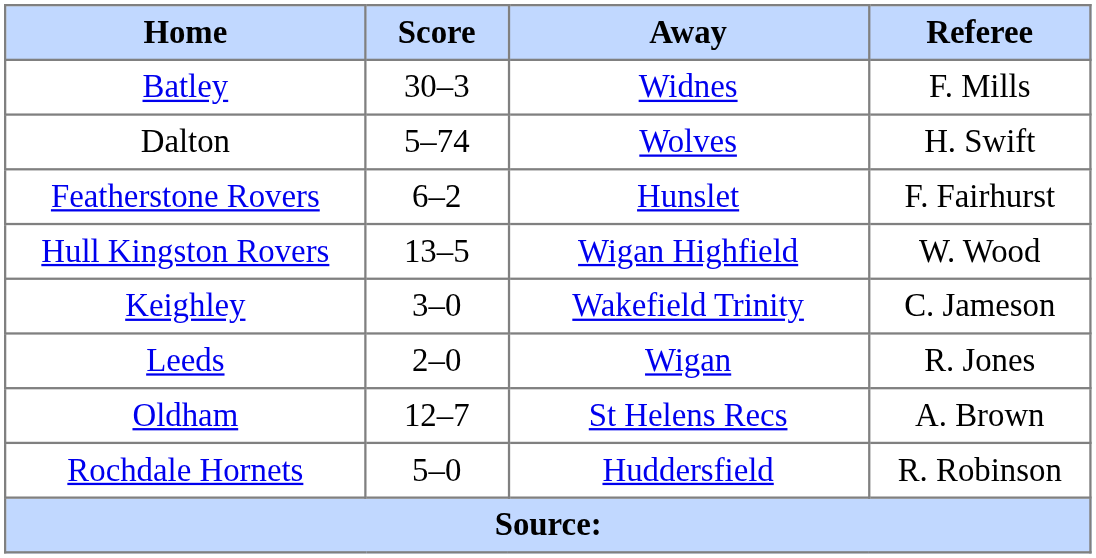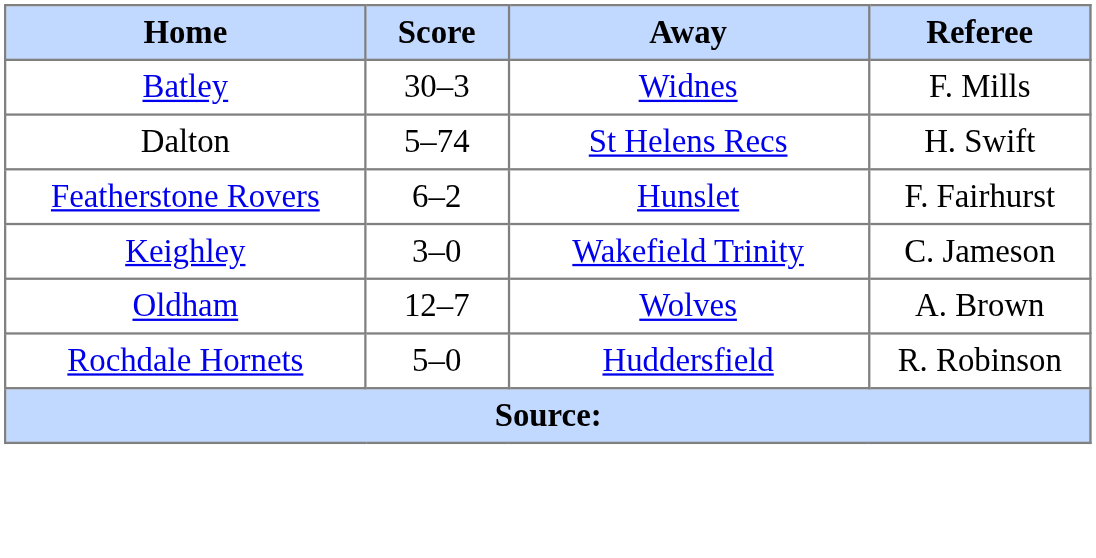Dalton | Away: Wolves -> St Helens Recs
- row: Hull Kingston Rovers | 13–5 | Wigan Highfield | W. Wood
- row: Leeds | 2–0 | Wigan | R. Jones
Oldham | Away: St Helens Recs -> Wolves
